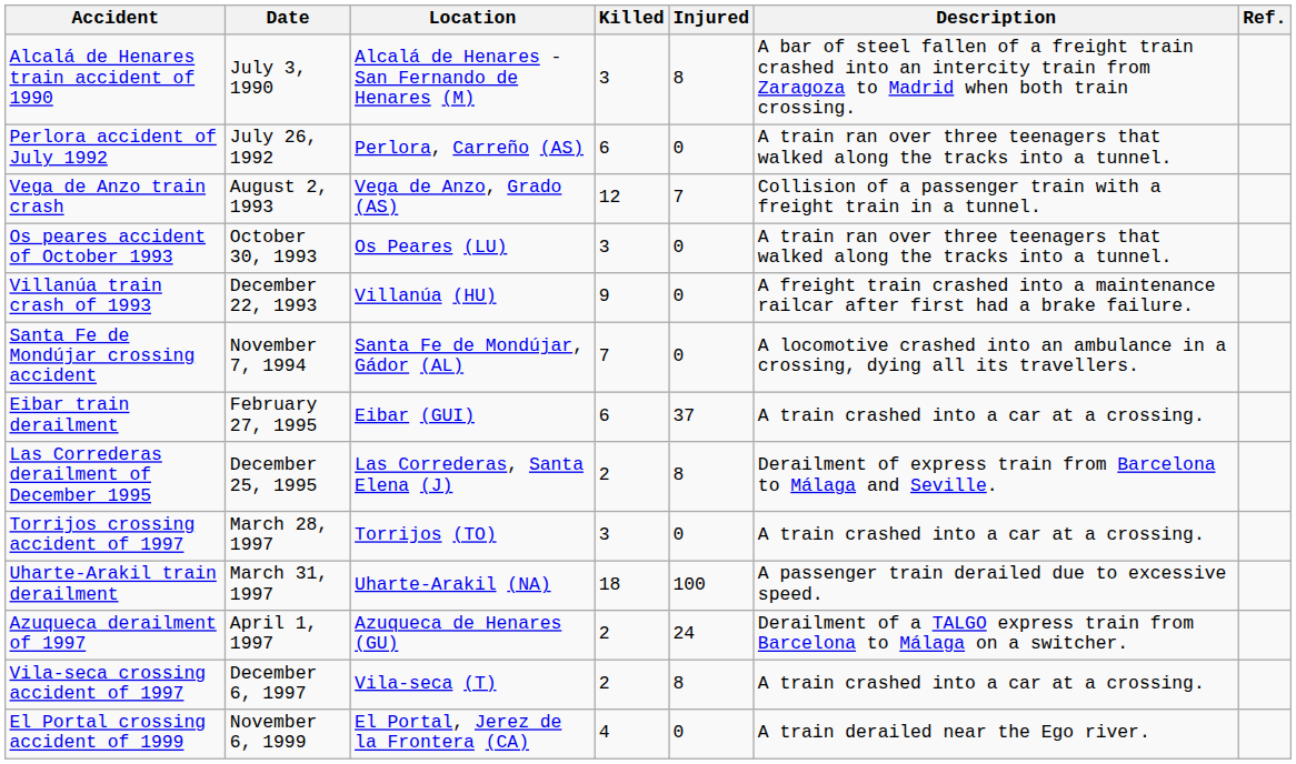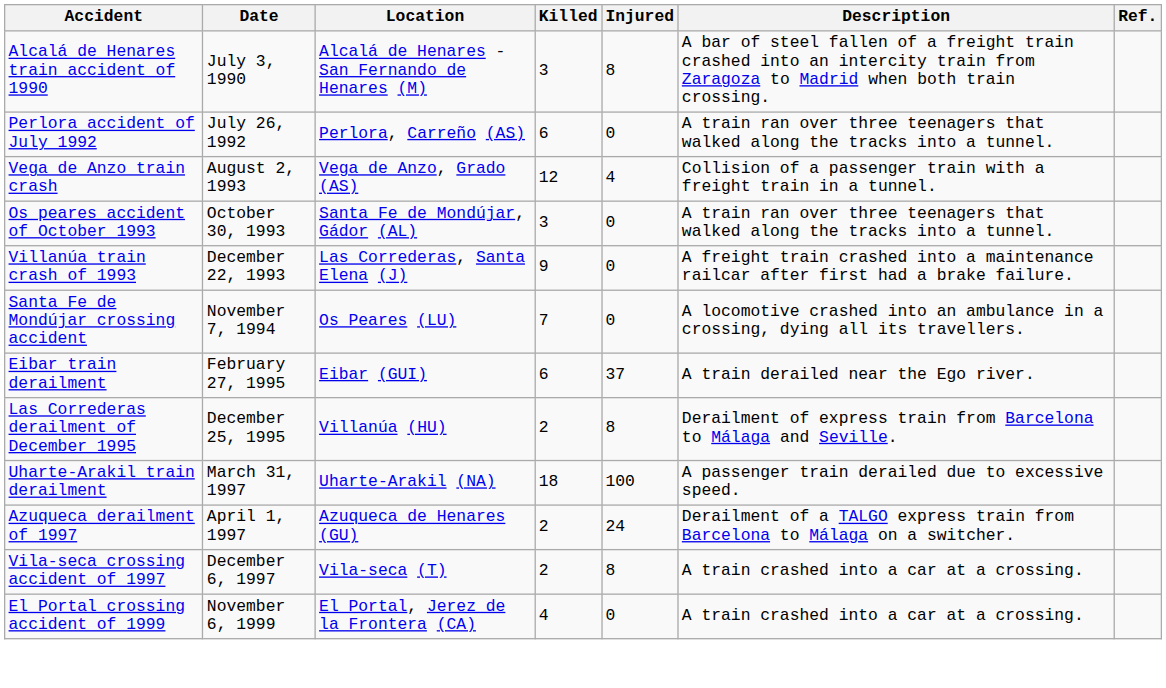Vega de Anzo train crash | Injured: 7 -> 4
Os peares accident of October 1993 | Location: Os Peares (LU) -> Santa Fe de Mondújar, Gádor (AL)
Villanúa train crash of 1993 | Location: Villanúa (HU) -> Las Correderas, Santa Elena (J)
Santa Fe de Mondújar crossing accident | Location: Santa Fe de Mondújar, Gádor (AL) -> Os Peares (LU)
Eibar train derailment | Description: A train crashed into a car at a crossing. -> A train derailed near the Ego river.
Las Correderas derailment of December 1995 | Location: Las Correderas, Santa Elena (J) -> Villanúa (HU)
- row: Torrijos crossing accident of 1997 | March 28, 1997 | Torrijos (TO) | 3 | 0 | A train crashed into a car at a crossing.
El Portal crossing accident of 1999 | Description: A train derailed near the Ego river. -> A train crashed into a car at a crossing.
